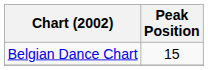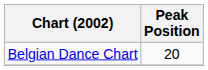Belgian Dance Chart | Peak Position: 15 -> 20
